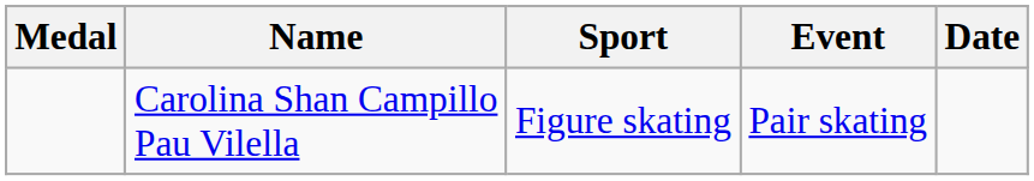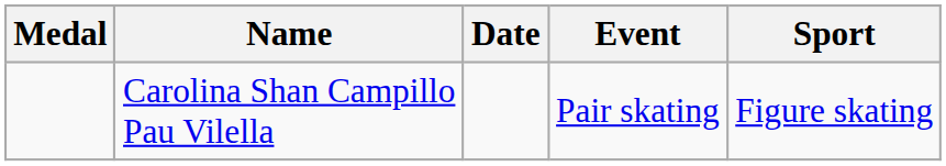columns swapped: Sport <-> Date
